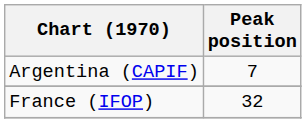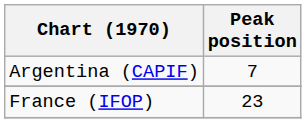France (IFOP) | Peak position: 32 -> 23
